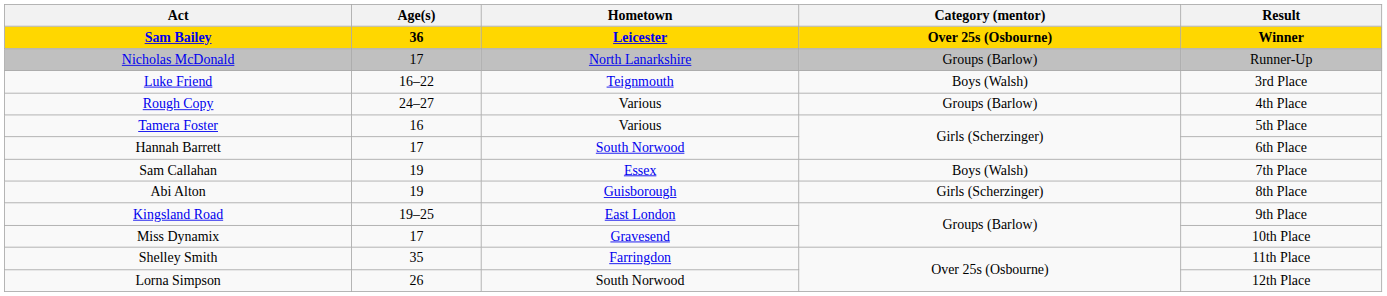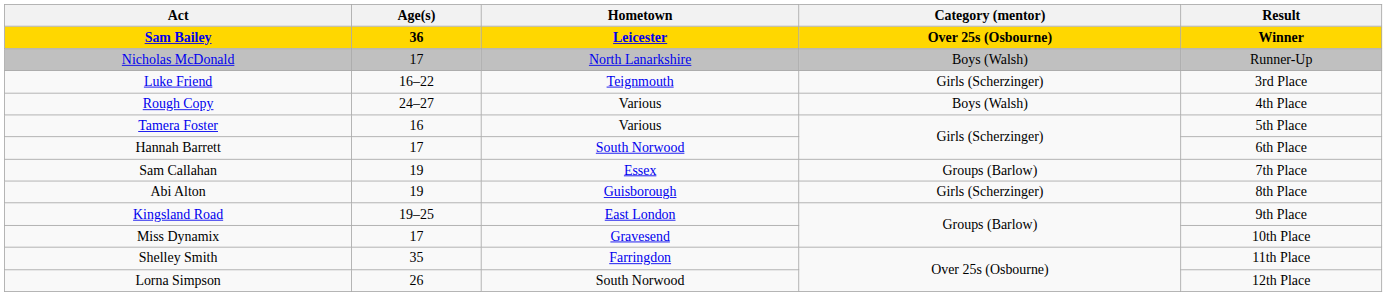Nicholas McDonald | Category (mentor): Groups (Barlow) -> Boys (Walsh)
Luke Friend | Category (mentor): Boys (Walsh) -> Girls (Scherzinger)
Rough Copy | Category (mentor): Groups (Barlow) -> Boys (Walsh)
Sam Callahan | Category (mentor): Boys (Walsh) -> Groups (Barlow)
